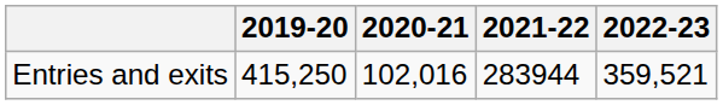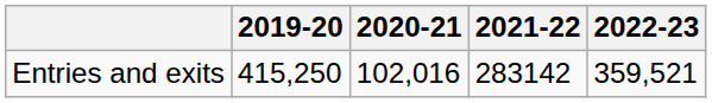Entries and exits | 2021-22: 283944 -> 283142
